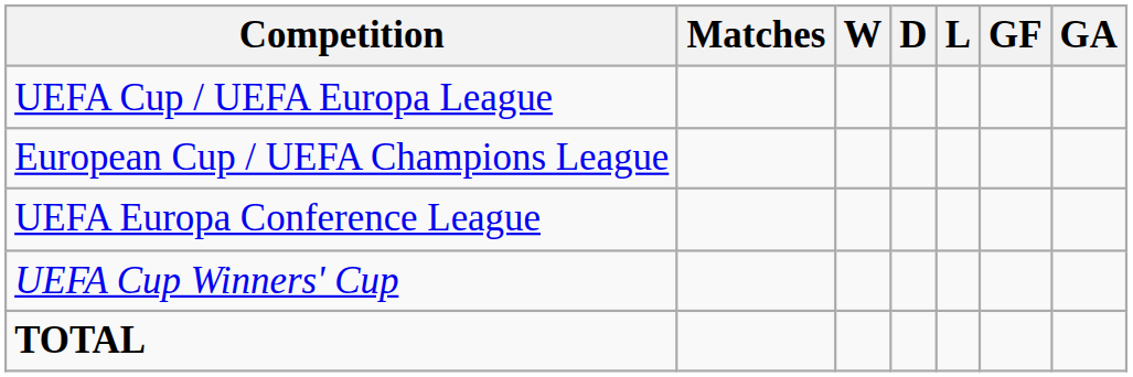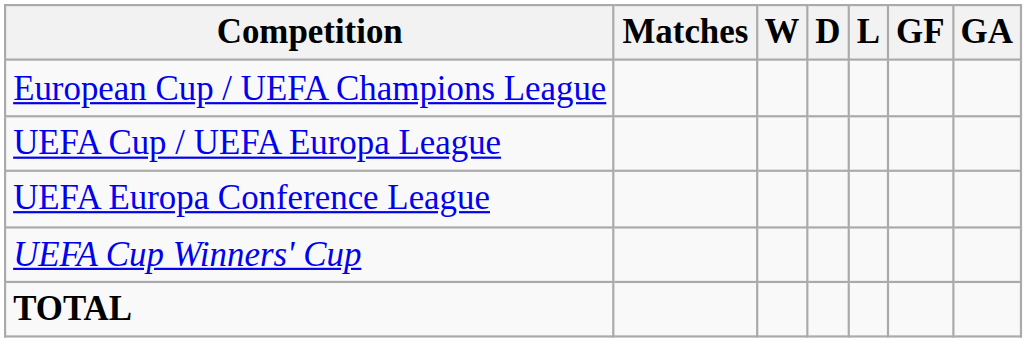rows swapped: European Cup / UEFA Champions League <-> UEFA Cup / UEFA Europa League
